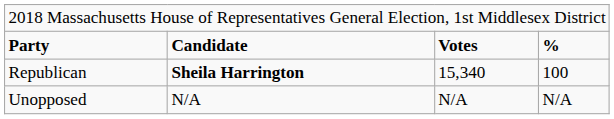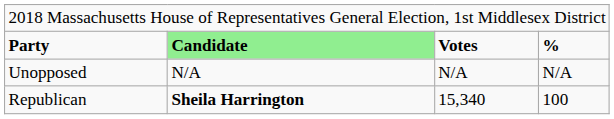Party | column 2: no background -> lightgreen background
rows swapped: Republican <-> Unopposed
